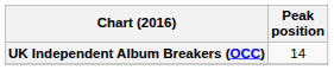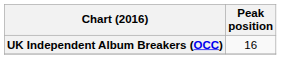UK Independent Album Breakers (OCC) | Peak position: 14 -> 16
